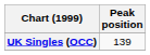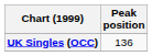UK Singles (OCC) | Peak position: 139 -> 136
